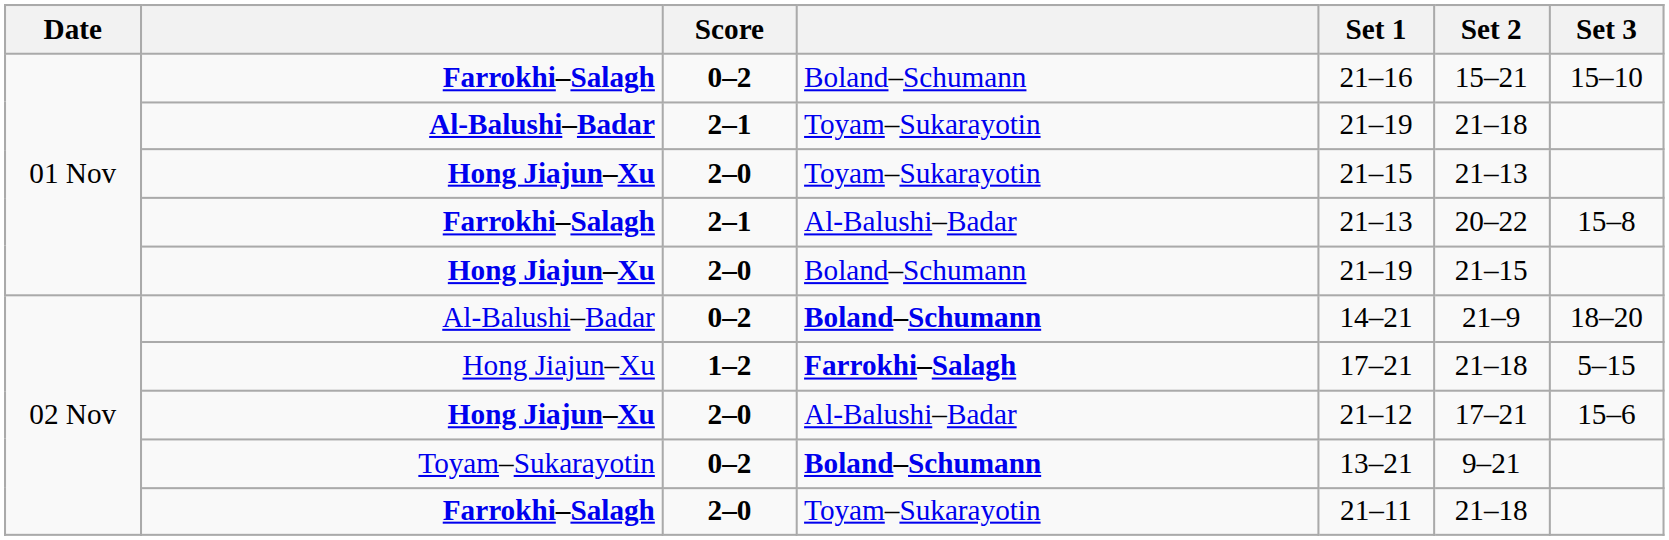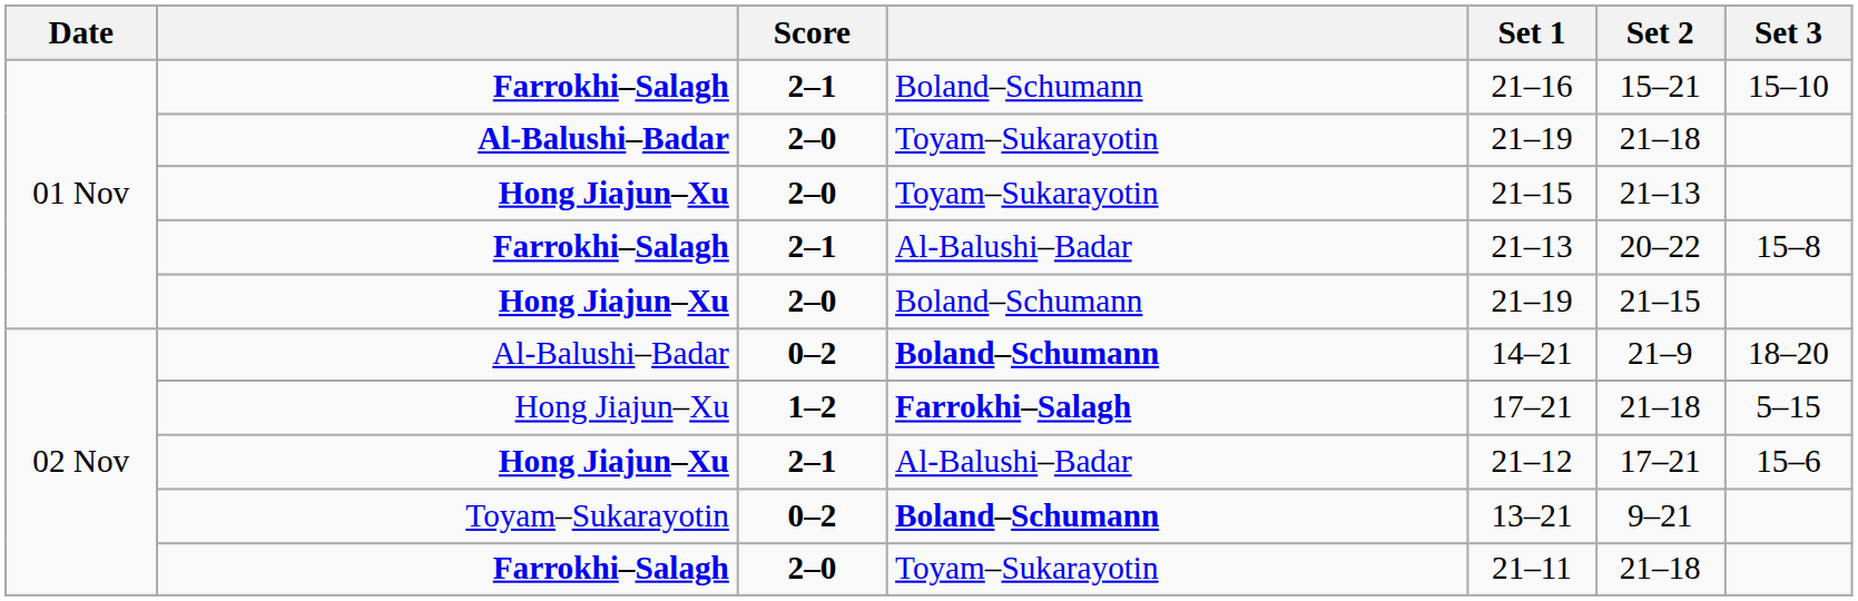Farrokhi–Salagh / Boland–Schumann | Score: 0–2 -> 2–1
Al-Balushi–Badar / Toyam–Sukarayotin | Score: 2–1 -> 2–0
Hong Jiajun–Xu / Al-Balushi–Badar | Score: 2–0 -> 2–1
